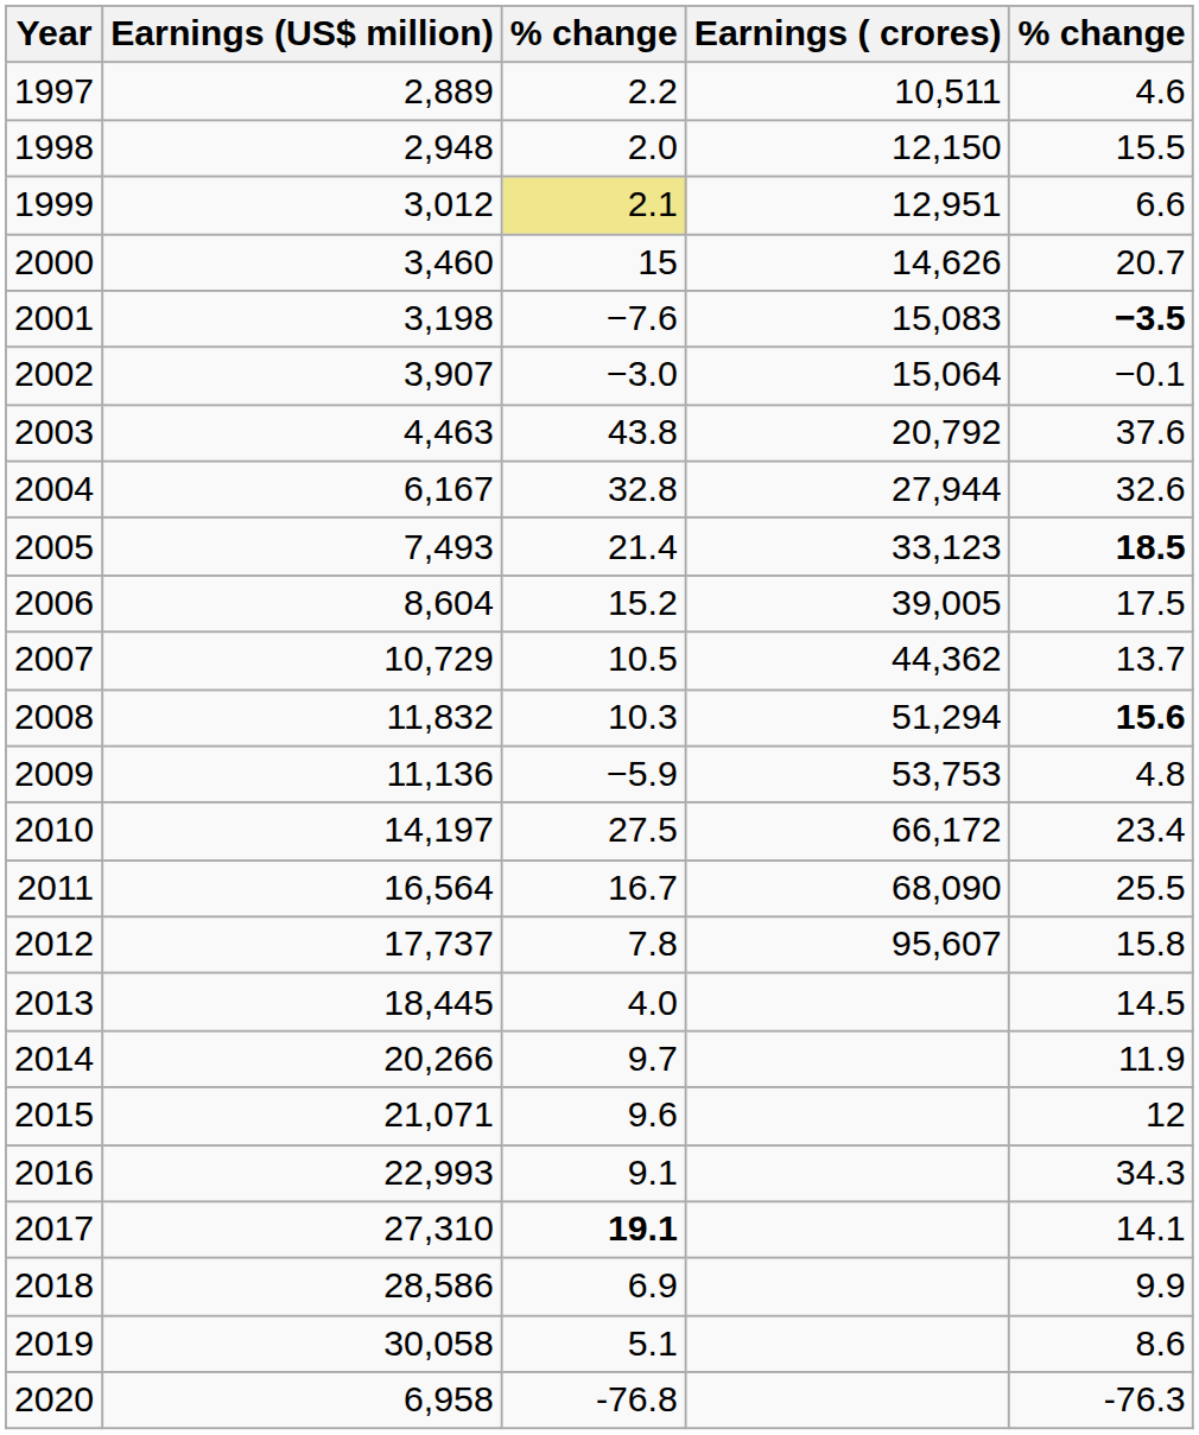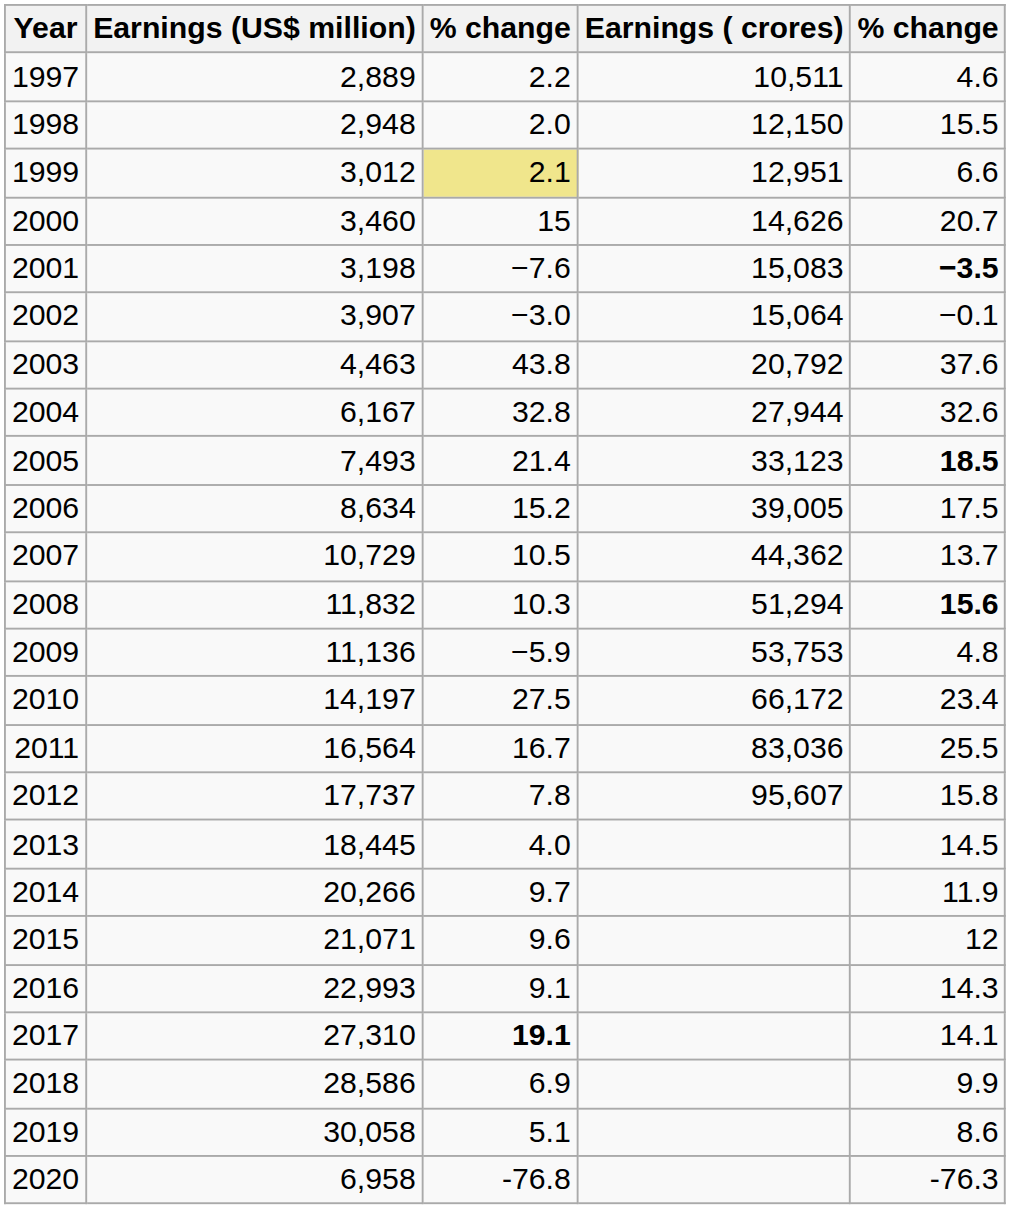2006 | Earnings (US$ million): 8,604 -> 8,634
2011 | Earnings ( crores): 68,090 -> 83,036
2016 | column 5: 34.3 -> 14.3
